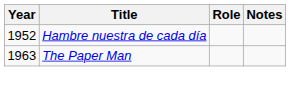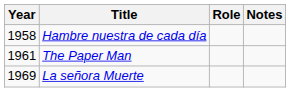Hambre nuestra de cada día | Year: 1952 -> 1958
The Paper Man | Year: 1963 -> 1961
+ row: 1969 | La señora Muerte
